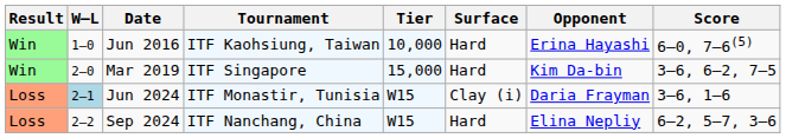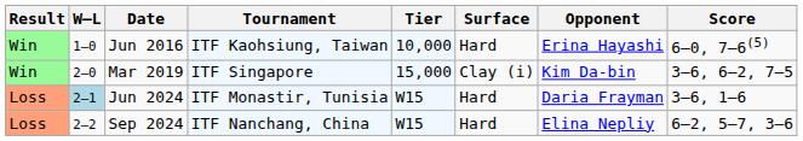Mar 2019 | Surface: Hard -> Clay (i)
Jun 2024 | Surface: Clay (i) -> Hard
